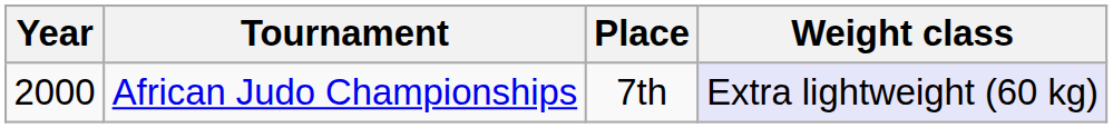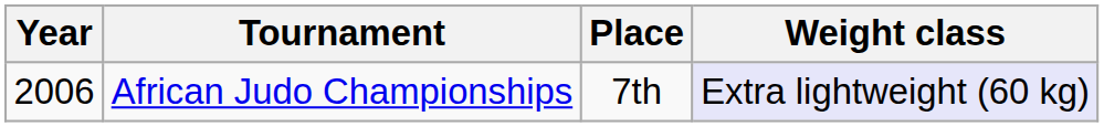African Judo Championships | Year: 2000 -> 2006
